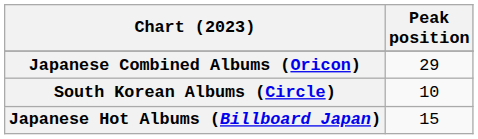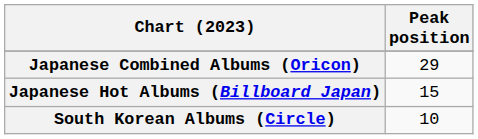rows swapped: Japanese Hot Albums (Billboard Japan) <-> South Korean Albums (Circle)
